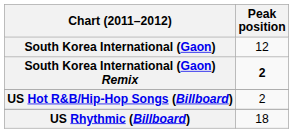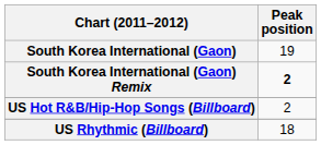South Korea International (Gaon) | Peak position: 12 -> 19
